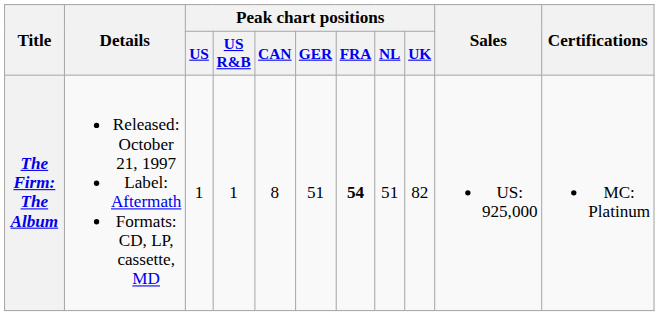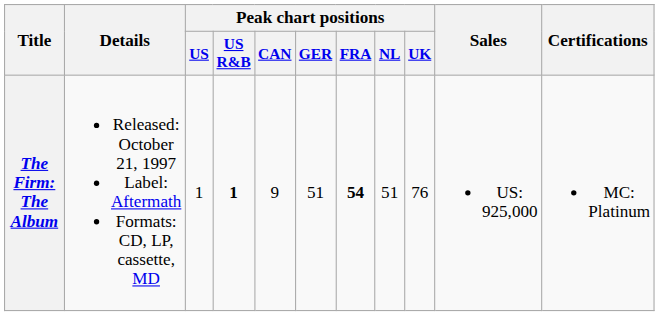The Firm: The Album | Peak chart positions / US R&B: normal -> bold
The Firm: The Album | Peak chart positions / CAN: 8 -> 9
The Firm: The Album | Peak chart positions / UK: 82 -> 76
